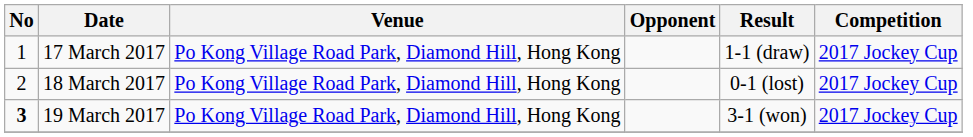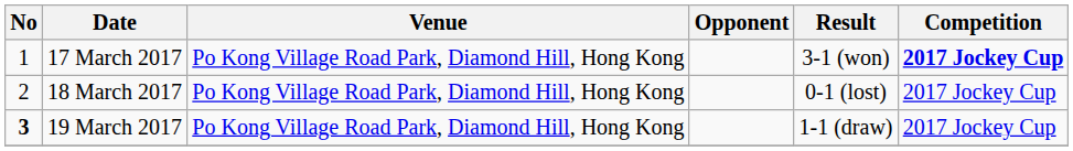17 March 2017 | Result: 1-1 (draw) -> 3-1 (won)
17 March 2017 | Competition: normal -> bold
19 March 2017 | Result: 3-1 (won) -> 1-1 (draw)
